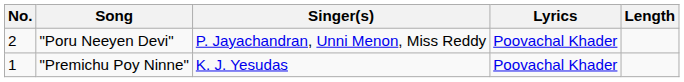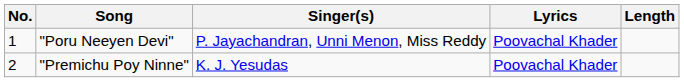"Poru Neeyen Devi" | No.: 2 -> 1
"Premichu Poy Ninne" | No.: 1 -> 2
